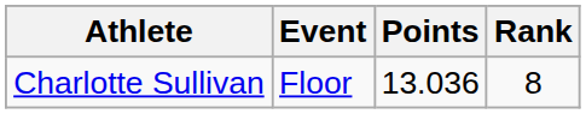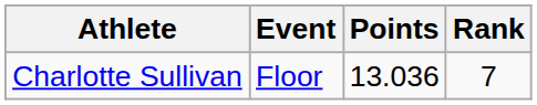Charlotte Sullivan | Rank: 8 -> 7
